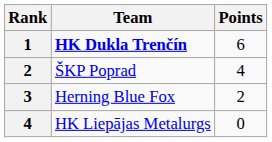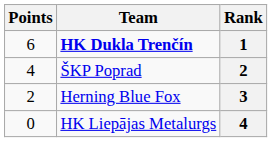columns swapped: Rank <-> Points
